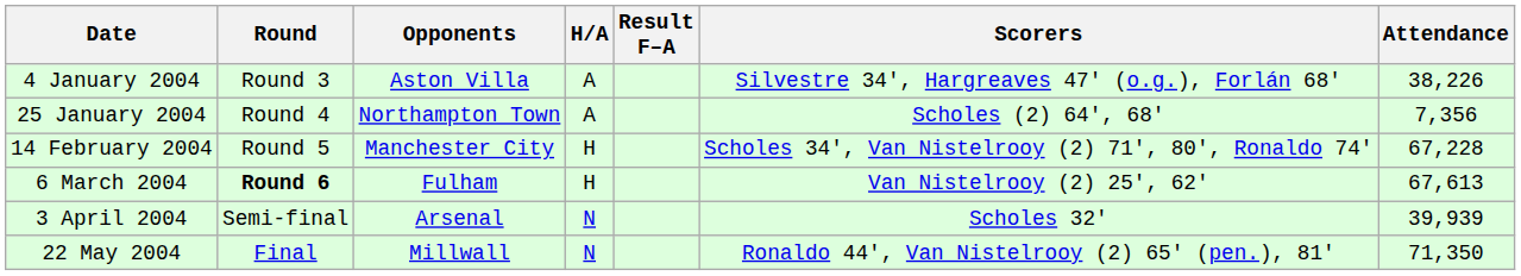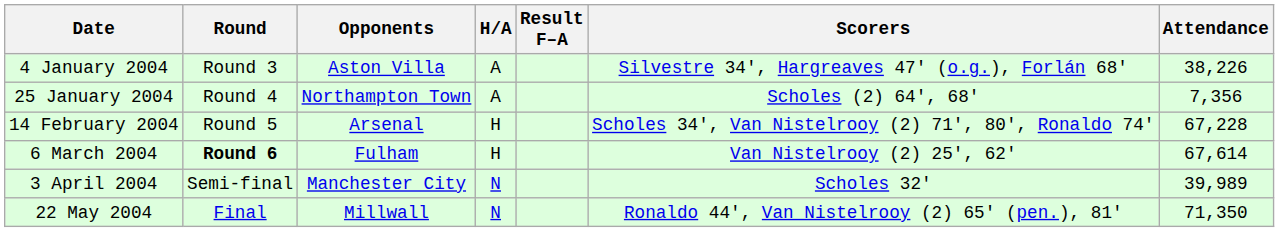14 February 2004 | Opponents: Manchester City -> Arsenal
6 March 2004 | Attendance: 67,613 -> 67,614
3 April 2004 | Opponents: Arsenal -> Manchester City
3 April 2004 | Attendance: 39,939 -> 39,989
